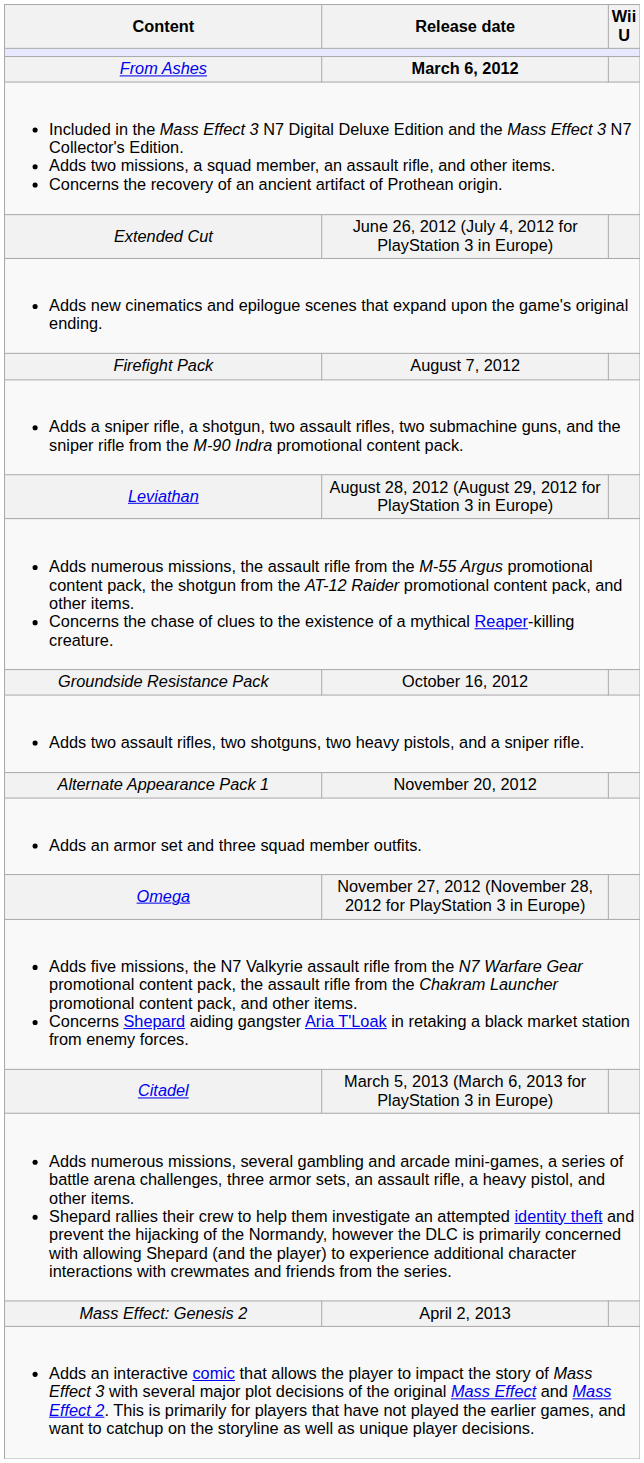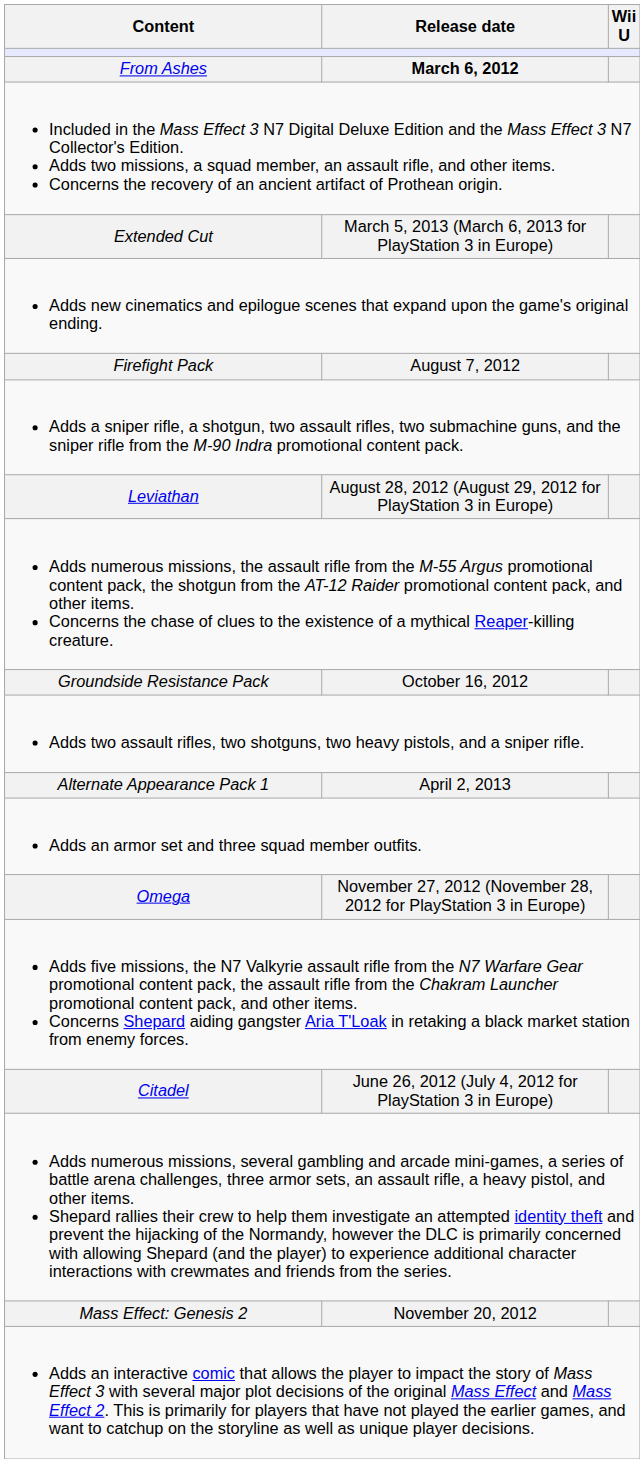Extended Cut | Release date: June 26, 2012 (July 4, 2012 for PlayStation 3 in Europe) -> March 5, 2013 (March 6, 2013 for PlayStation 3 in Europe)
Alternate Appearance Pack 1 | Release date: November 20, 2012 -> April 2, 2013
Citadel | Release date: March 5, 2013 (March 6, 2013 for PlayStation 3 in Europe) -> June 26, 2012 (July 4, 2012 for PlayStation 3 in Europe)
Mass Effect: Genesis 2 | Release date: April 2, 2013 -> November 20, 2012
